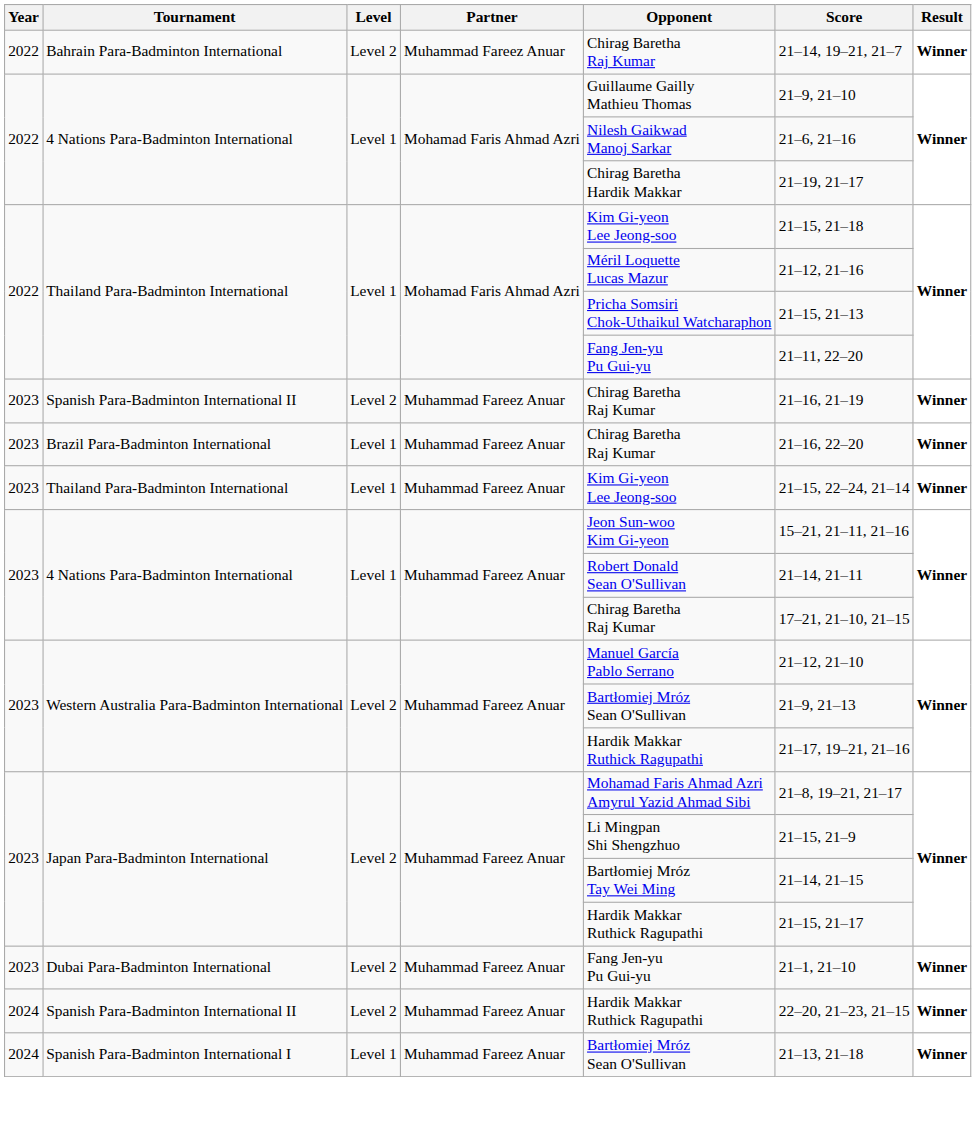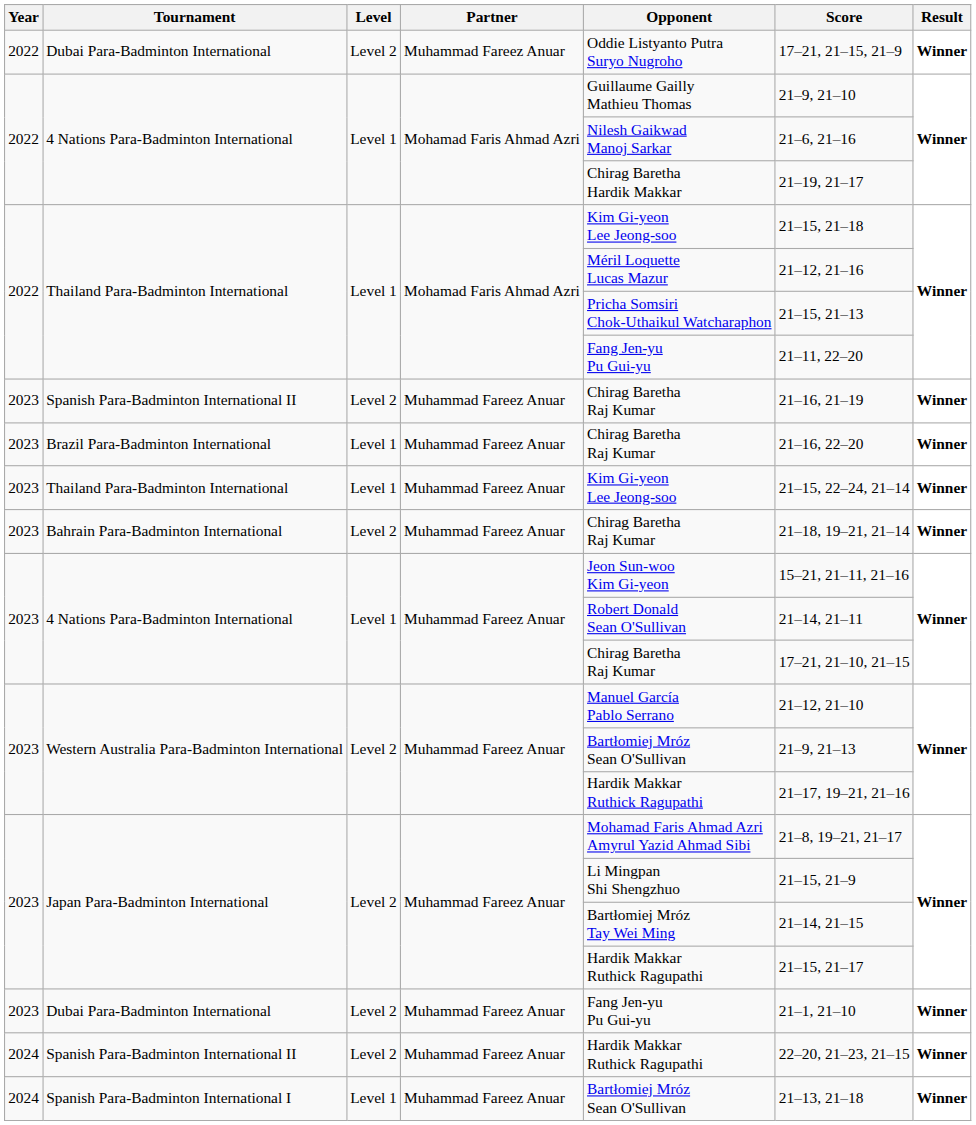- row: 2022 | Bahrain Para-Badminton International | Level 2 | Muhammad Fareez Anuar | Chirag Baretha Raj Kumar | 21–14, 19–21, 21–7 | Winner
+ row: 2022 | Dubai Para-Badminton International | Level 2 | Muhammad Fareez Anuar | Oddie Listyanto Putra Suryo Nugroho | 17–21, 21–15, 21–9 | Winner
+ row: 2023 | Bahrain Para-Badminton International | Level 2 | Muhammad Fareez Anuar | Chirag Baretha Raj Kumar | 21–18, 19–21, 21–14 | Winner
